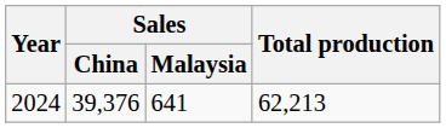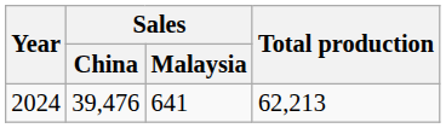2024 | Sales / China: 39,376 -> 39,476
